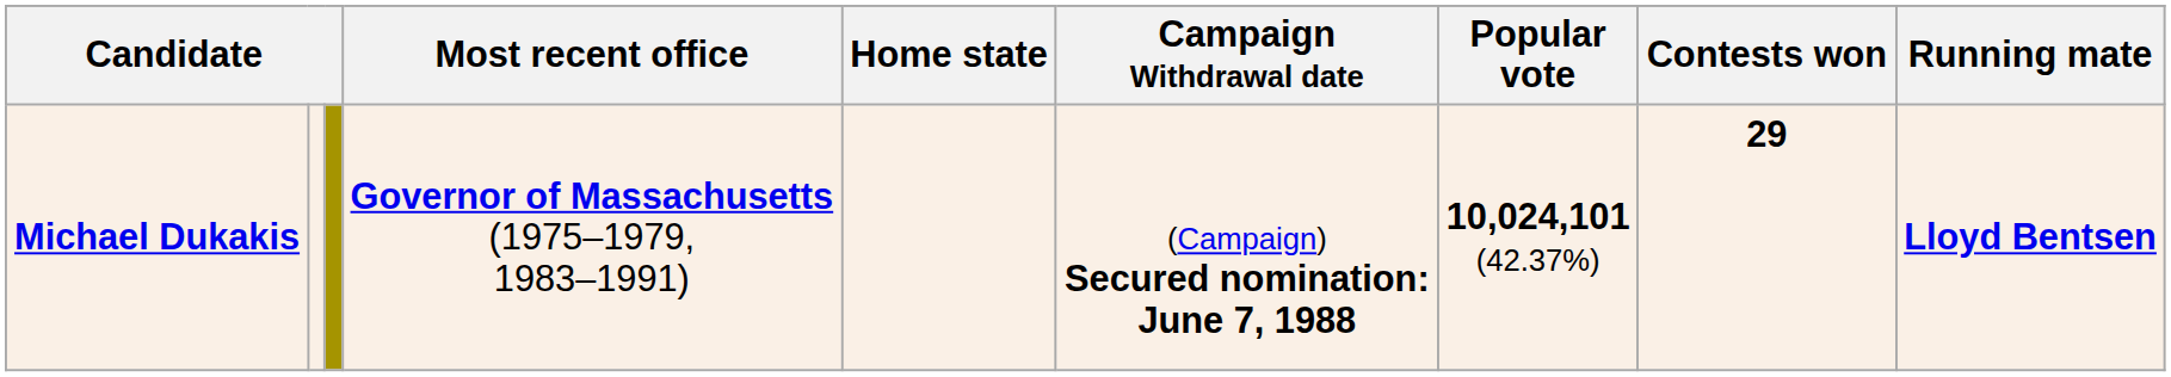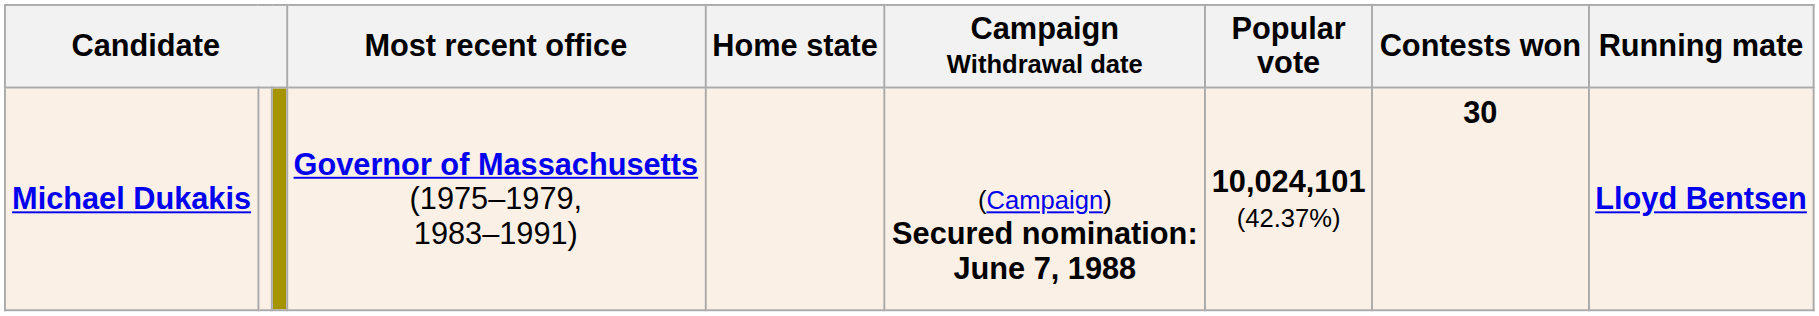Michael Dukakis | Contests won: 29 -> 30
